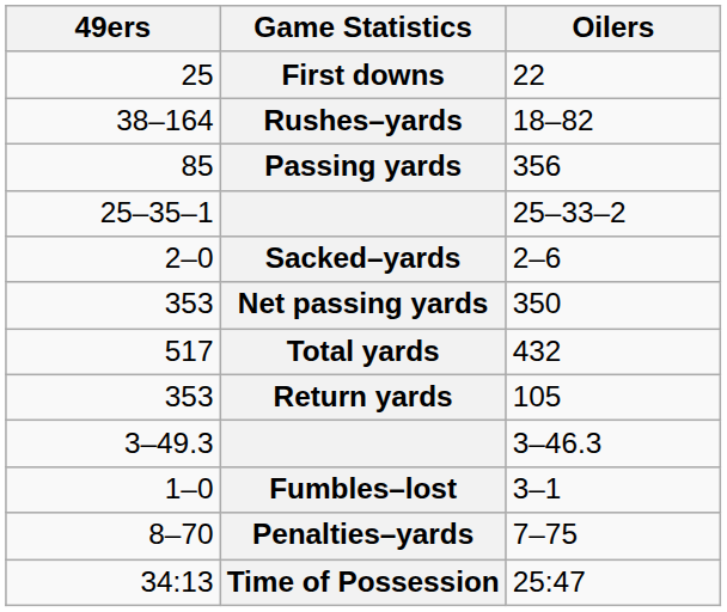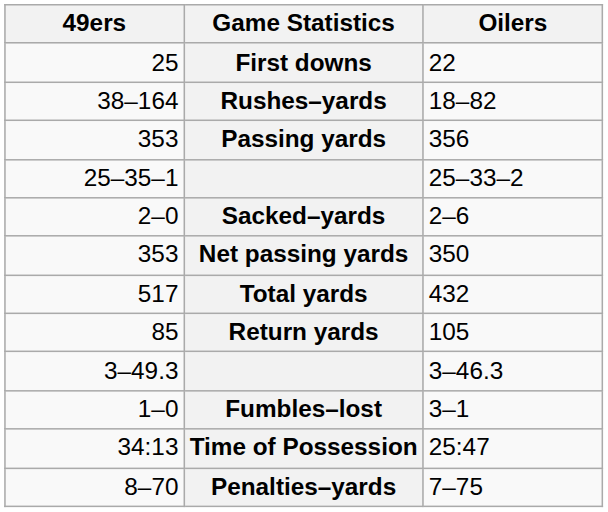Passing yards | 49ers: 85 -> 353
Return yards | 49ers: 353 -> 85
rows swapped: Penalties–yards <-> Time of Possession
